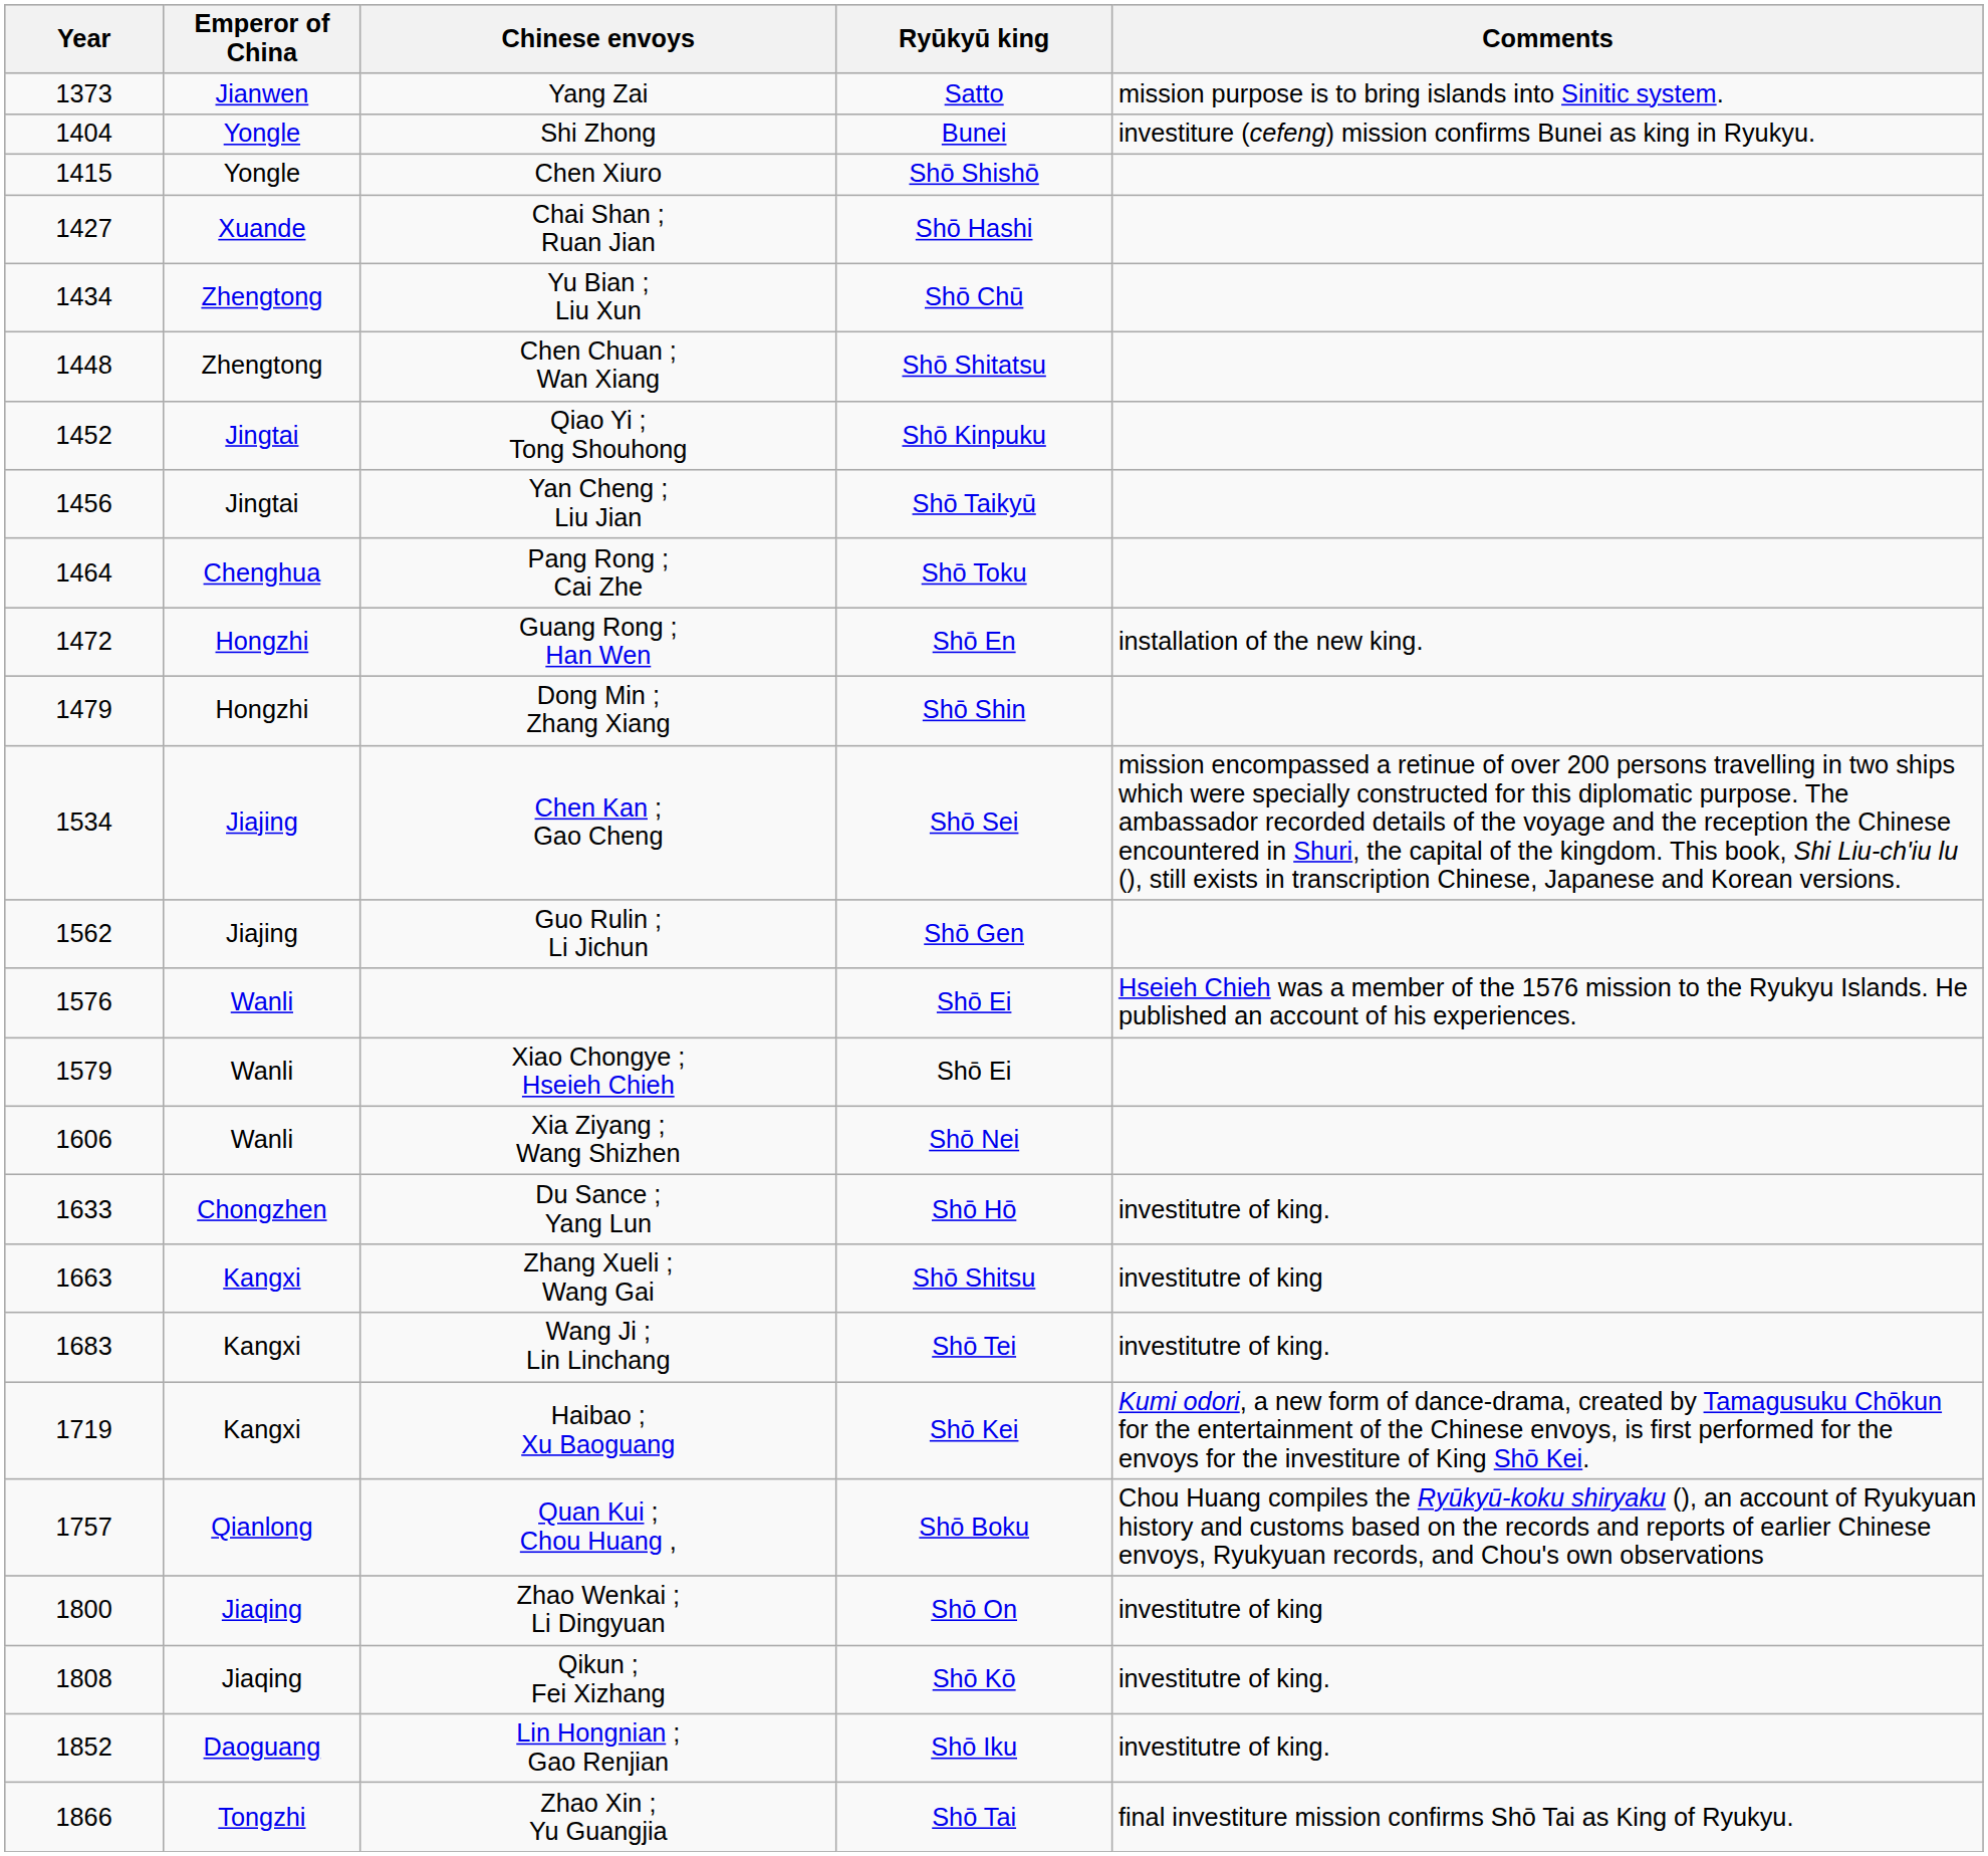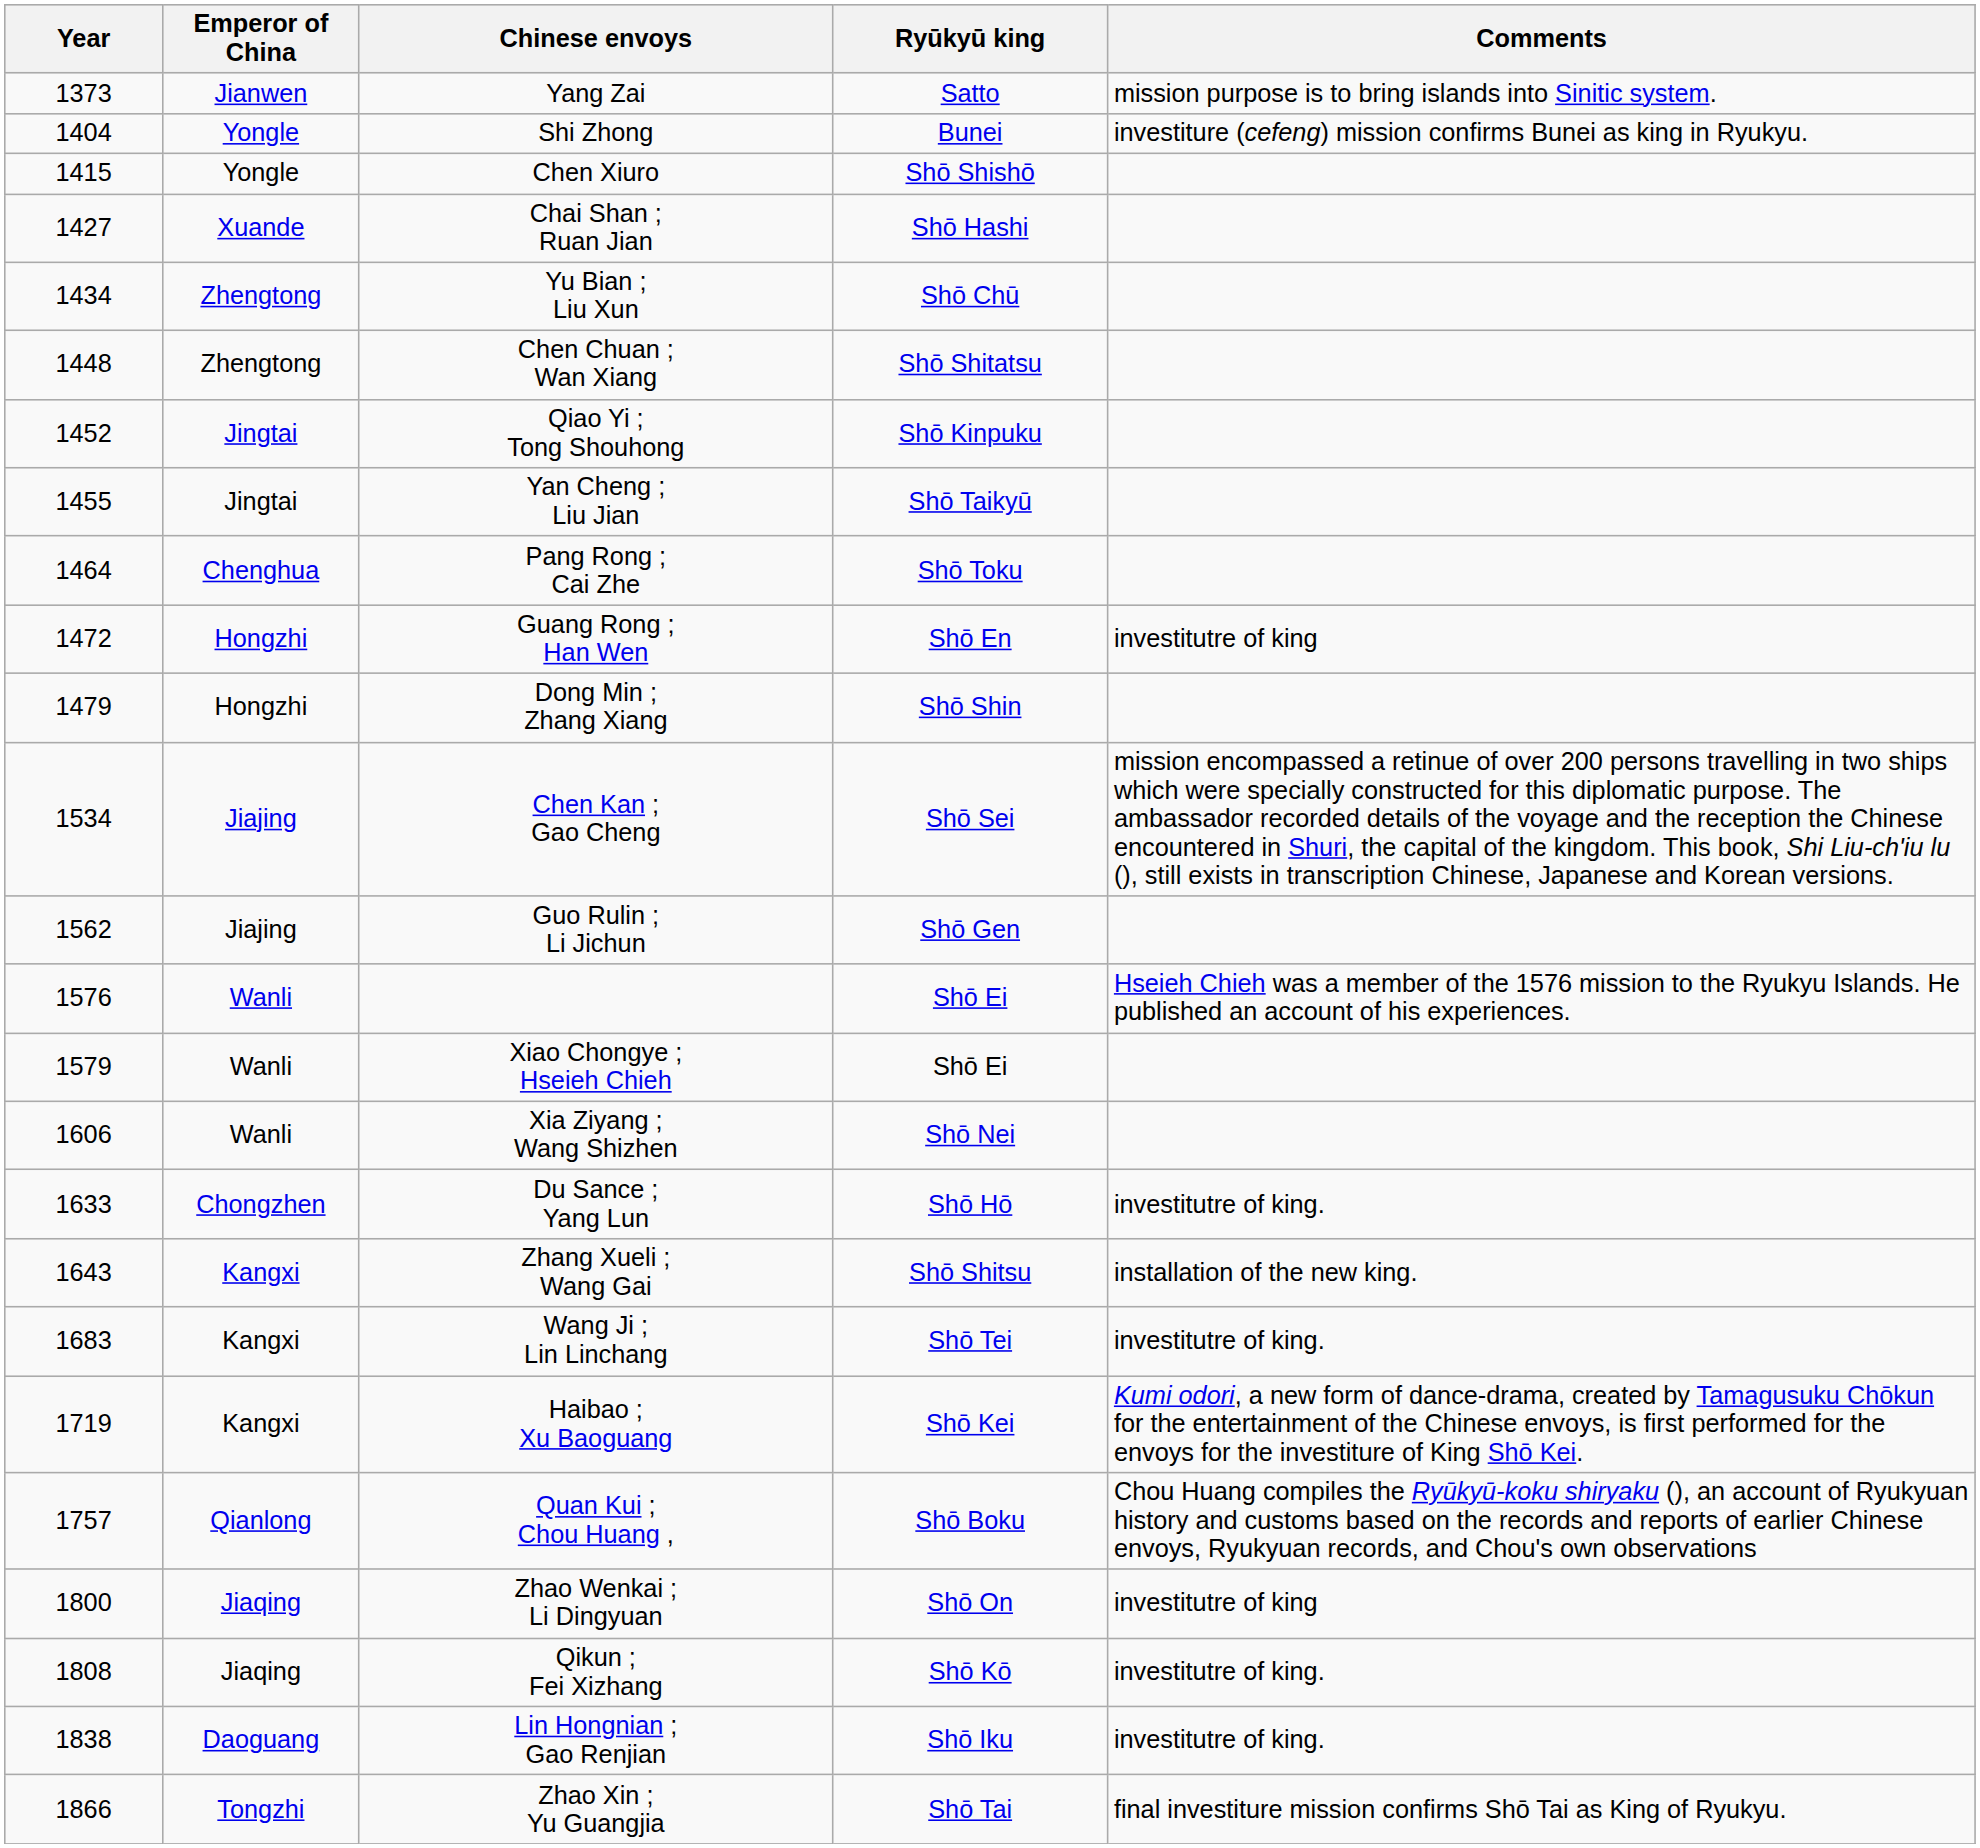Yan Cheng ; Liu Jian | Year: 1456 -> 1455
Guang Rong ; Han Wen | Comments: installation of the new king. -> investitutre of king
Zhang Xueli ; Wang Gai | Year: 1663 -> 1643
Zhang Xueli ; Wang Gai | Comments: investitutre of king -> installation of the new king.
Lin Hongnian ; Gao Renjian | Year: 1852 -> 1838
